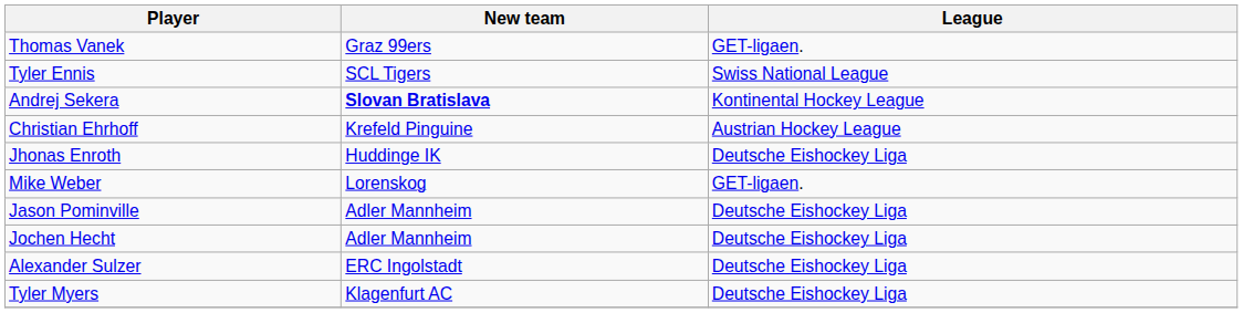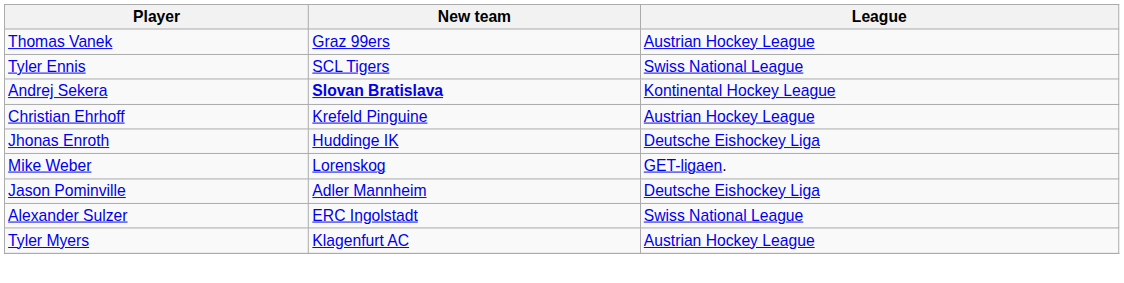Thomas Vanek | League: GET-ligaen. -> Austrian Hockey League
- row: Jochen Hecht | Adler Mannheim | Deutsche Eishockey Liga
Alexander Sulzer | League: Deutsche Eishockey Liga -> Swiss National League
Tyler Myers | League: Deutsche Eishockey Liga -> Austrian Hockey League
